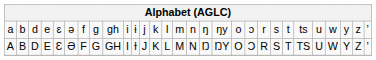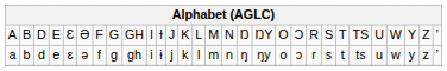rows swapped: A <-> a
